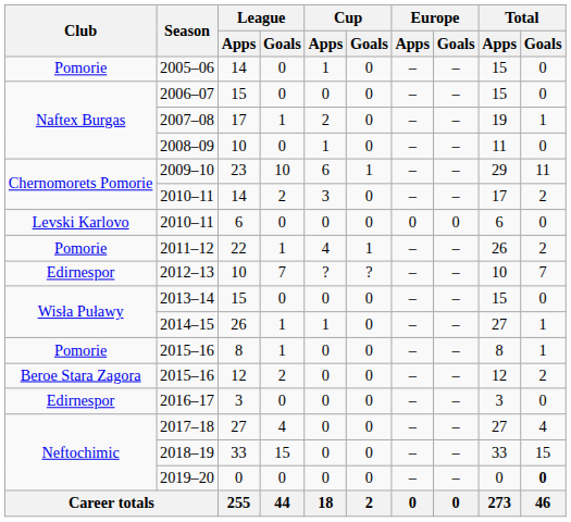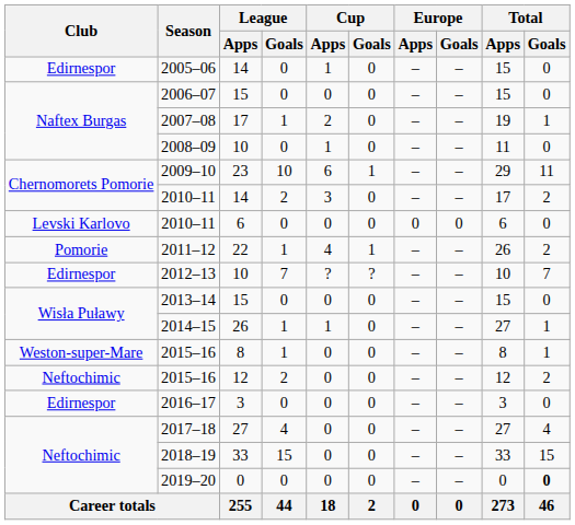2005–06 | Club: Pomorie -> Edirnespor
2015–16 / 8 | Club: Pomorie -> Weston-super-Mare
2015–16 / 12 | Club: Beroe Stara Zagora -> Neftochimic
